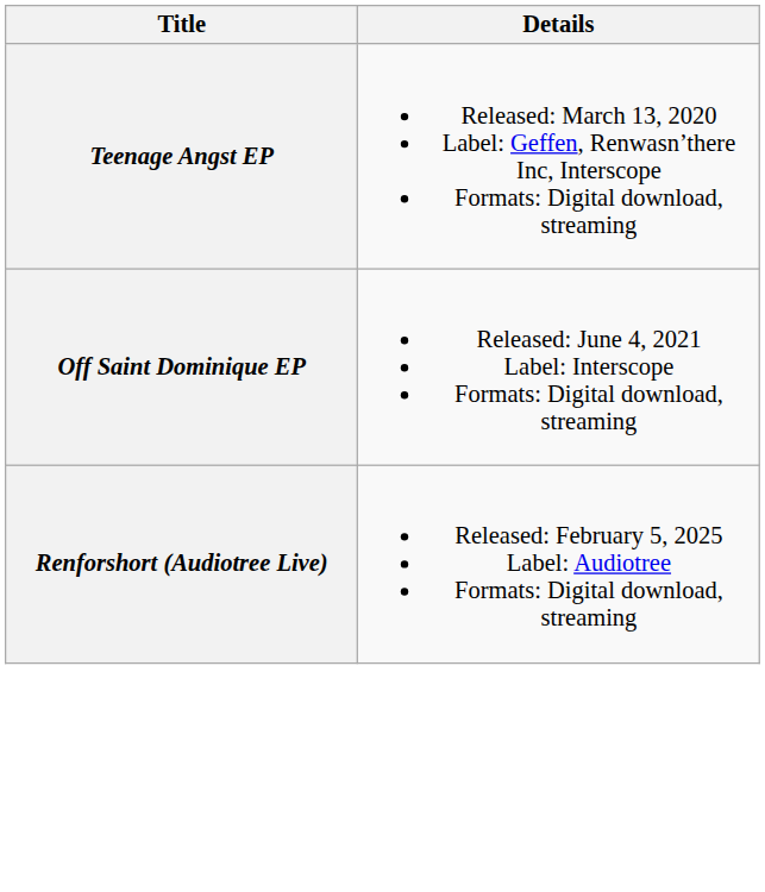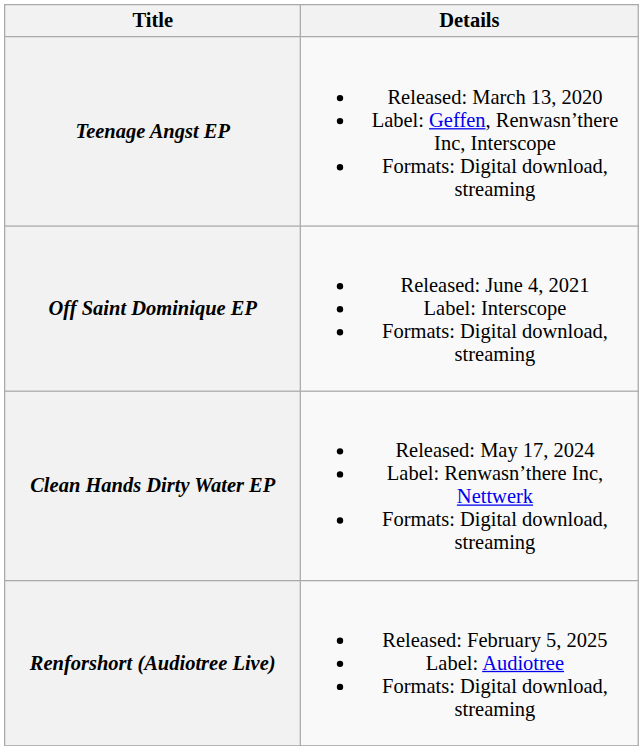+ row: Clean Hands Dirty Water EP | Released: May 17, 2024 Label: Renwasn’there Inc, Nettwerk Formats: Digital download, streaming
